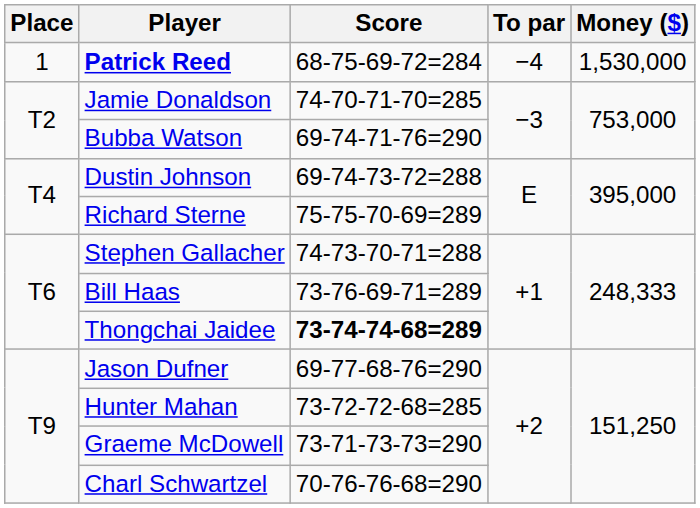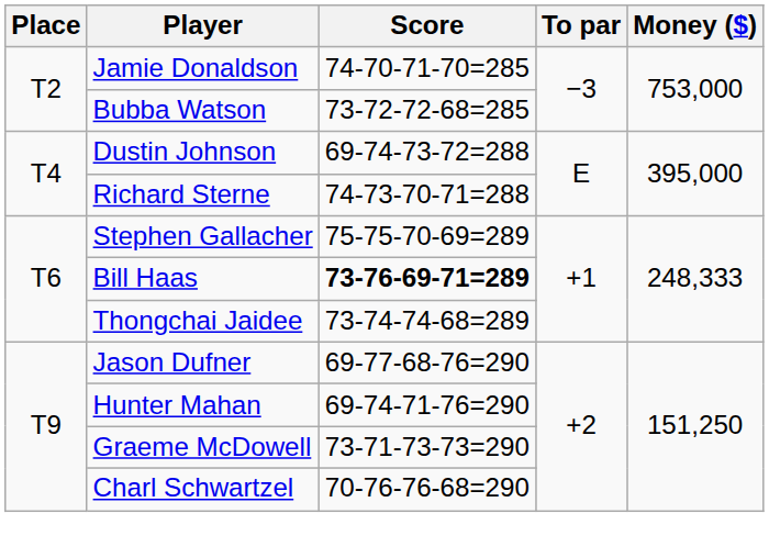- row: 1 | Patrick Reed | 68-75-69-72=284 | −4 | 1,530,000
Bubba Watson | Score: 69-74-71-76=290 -> 73-72-72-68=285
Richard Sterne | Score: 75-75-70-69=289 -> 74-73-70-71=288
Stephen Gallacher | Score: 74-73-70-71=288 -> 75-75-70-69=289
Bill Haas | Score: normal -> bold
Thongchai Jaidee | Score: bold -> normal
Hunter Mahan | Score: 73-72-72-68=285 -> 69-74-71-76=290
